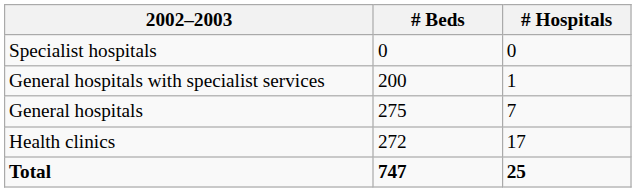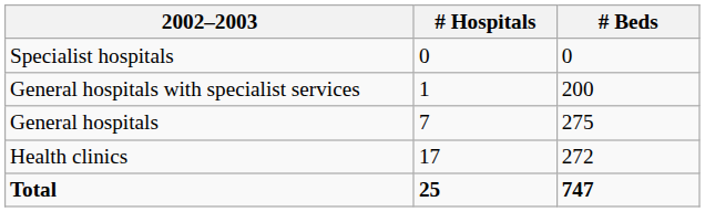columns swapped: # Hospitals <-> # Beds
